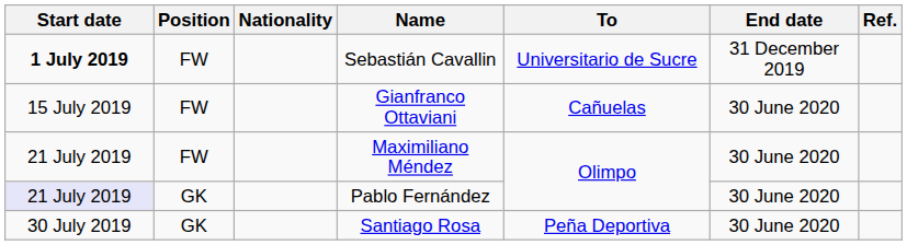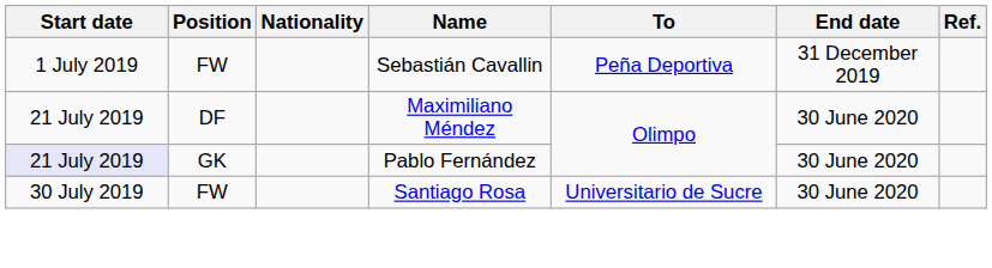Sebastián Cavallin | Start date: bold -> normal
Sebastián Cavallin | To: Universitario de Sucre -> Peña Deportiva
- row: 15 July 2019 | FW | Gianfranco Ottaviani | Cañuelas | 30 June 2020
Maximiliano Méndez | Position: FW -> DF
Santiago Rosa | Position: GK -> FW
Santiago Rosa | To: Peña Deportiva -> Universitario de Sucre
